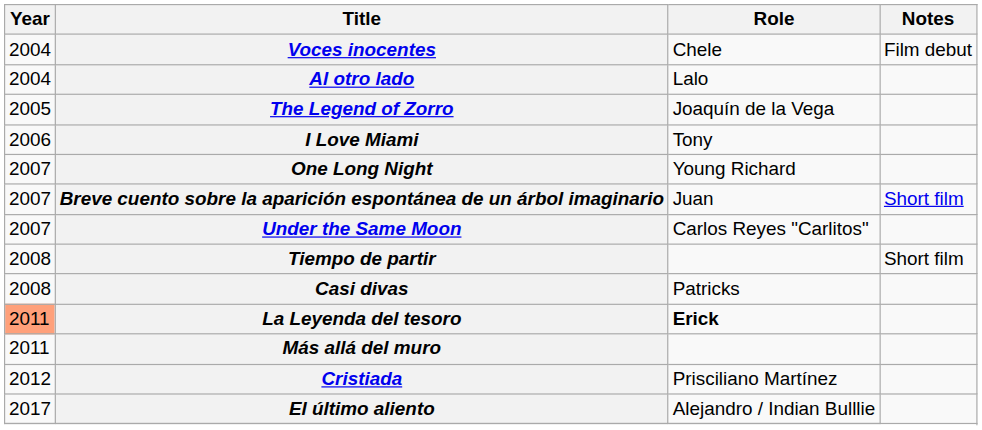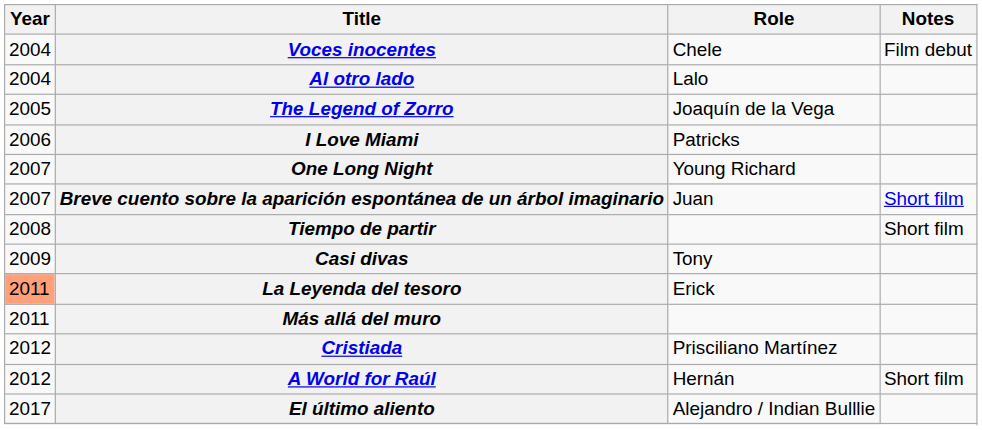I Love Miami | Role: Tony -> Patricks
- row: 2007 | Under the Same Moon | Carlos Reyes "Carlitos"
Casi divas | Year: 2008 -> 2009
Casi divas | Role: Patricks -> Tony
La Leyenda del tesoro | Role: bold -> normal
+ row: 2012 | A World for Raúl | Hernán | Short film
